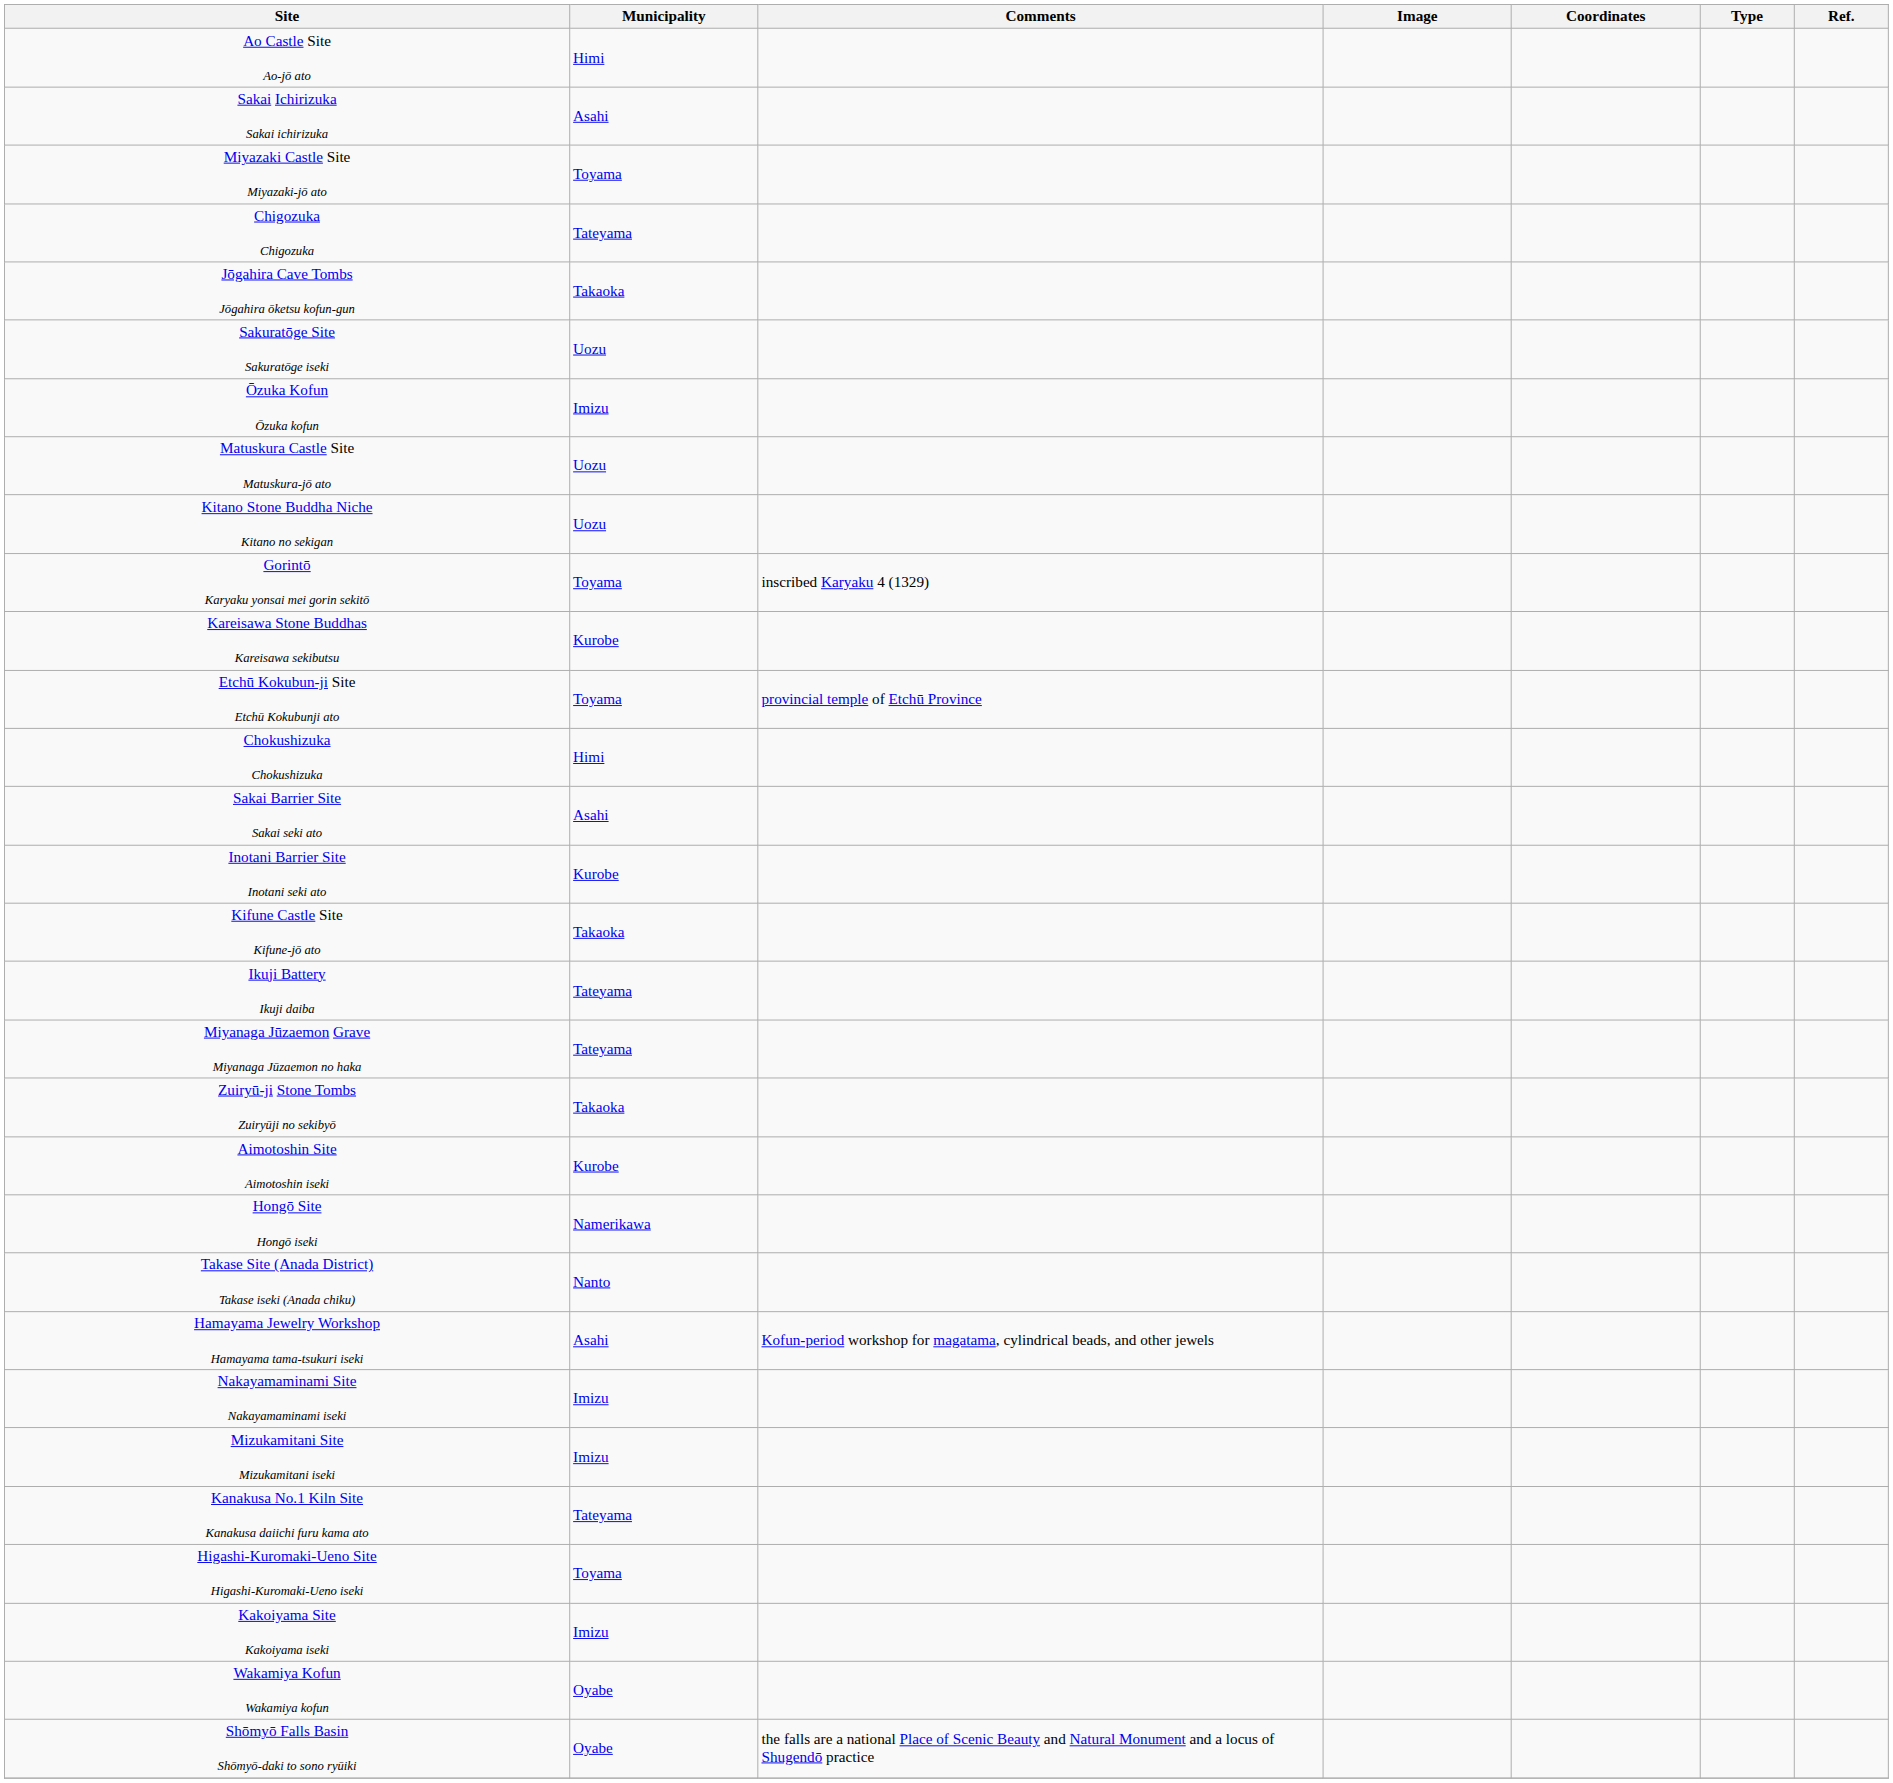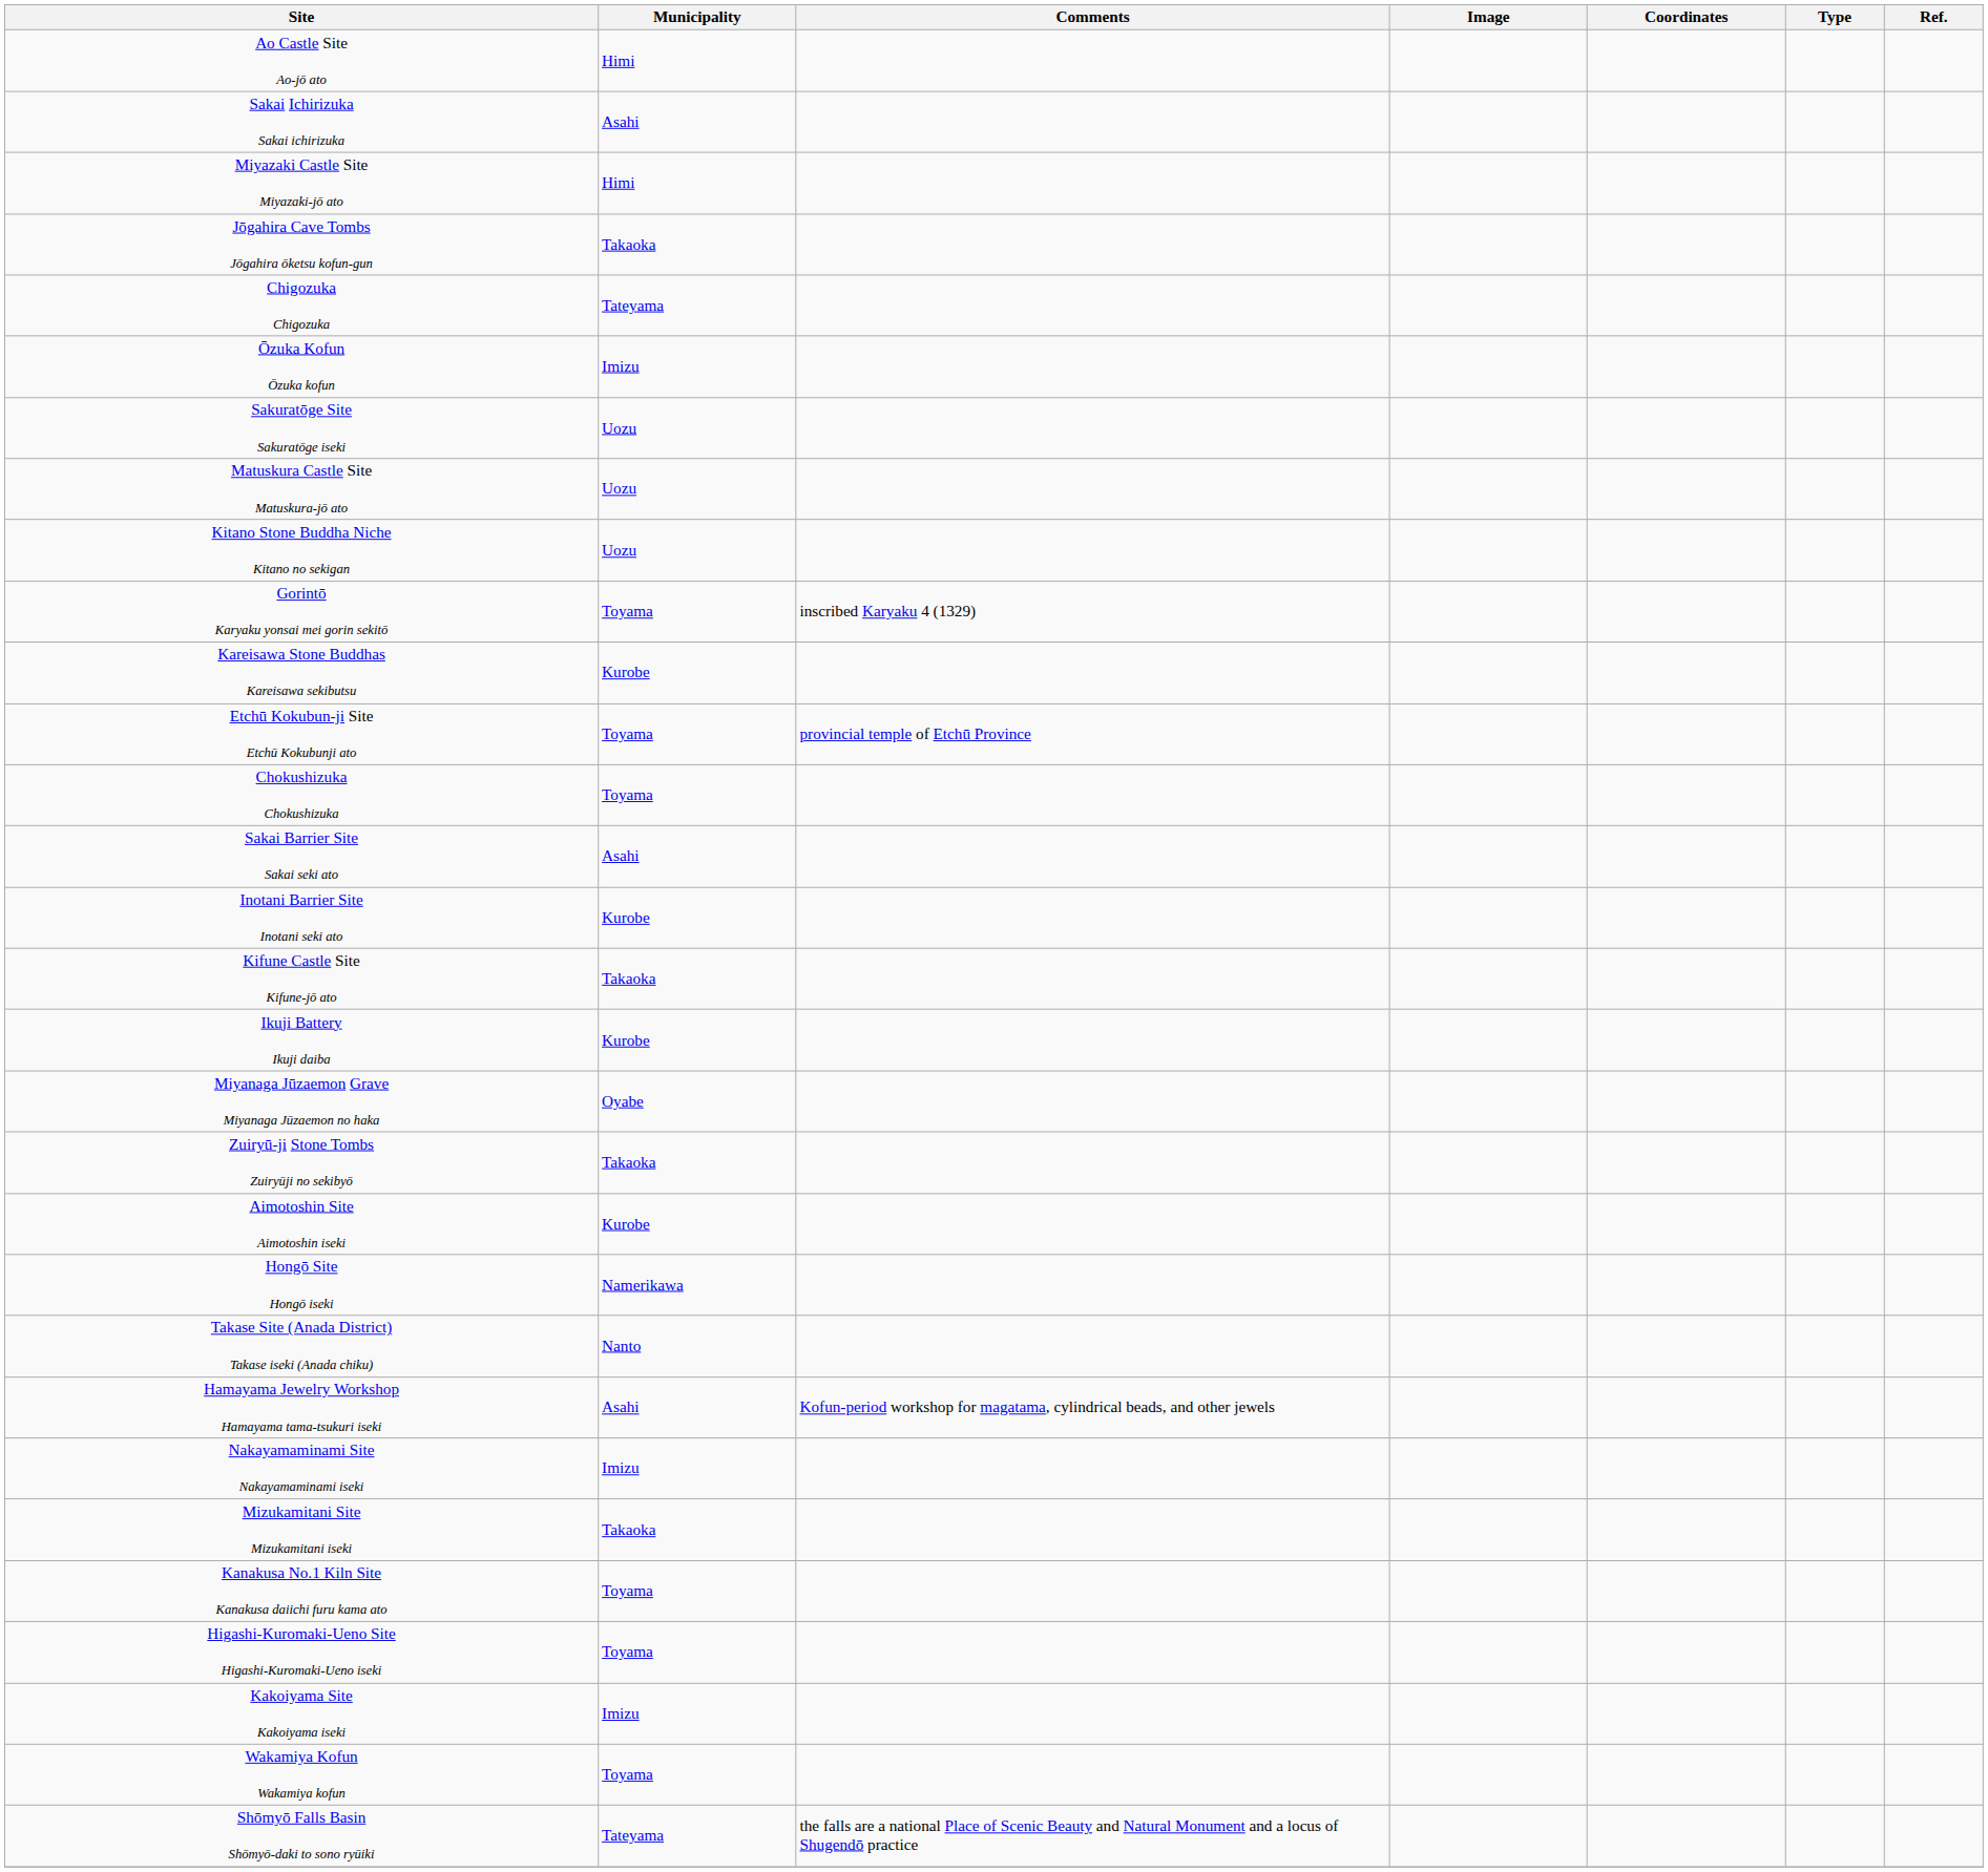Miyazaki Castle Site Miyazaki-jō ato | Municipality: Toyama -> Himi
rows swapped: Chigozuka Chigozuka <-> Jōgahira Cave Tombs Jōgahira ōketsu kofun-gun
rows swapped: Ōzuka Kofun Ōzuka kofun <-> Sakuratōge Site Sakuratōge iseki
Chokushizuka Chokushizuka | Municipality: Himi -> Toyama
Ikuji Battery Ikuji daiba | Municipality: Tateyama -> Kurobe
Miyanaga Jūzaemon Grave Miyanaga Jūzaemon no haka | Municipality: Tateyama -> Oyabe
Mizukamitani Site Mizukamitani iseki | Municipality: Imizu -> Takaoka
Kanakusa No.1 Kiln Site Kanakusa daiichi furu kama ato | Municipality: Tateyama -> Toyama
Wakamiya Kofun Wakamiya kofun | Municipality: Oyabe -> Toyama
Shōmyō Falls Basin Shōmyō-daki to sono ryūiki | Municipality: Oyabe -> Tateyama
